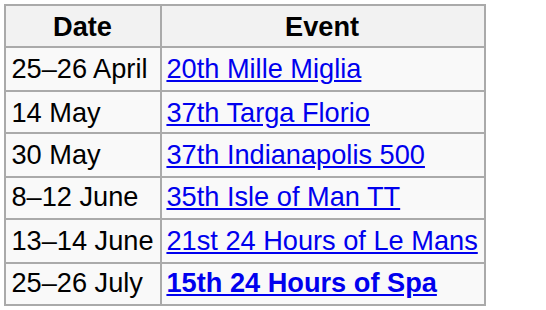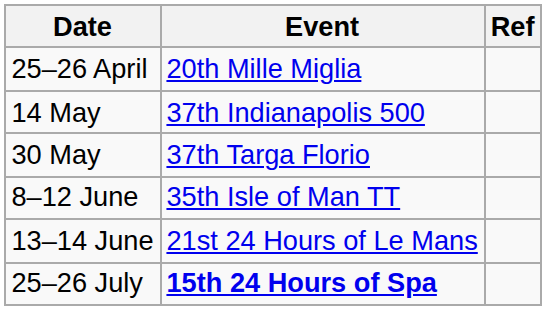+ column: Ref
14 May | Event: 37th Targa Florio -> 37th Indianapolis 500
30 May | Event: 37th Indianapolis 500 -> 37th Targa Florio
